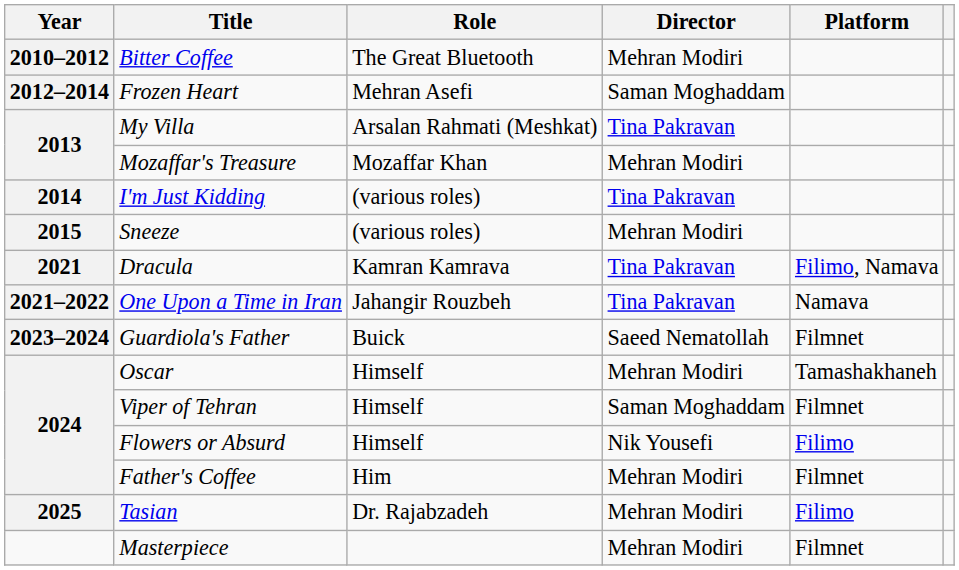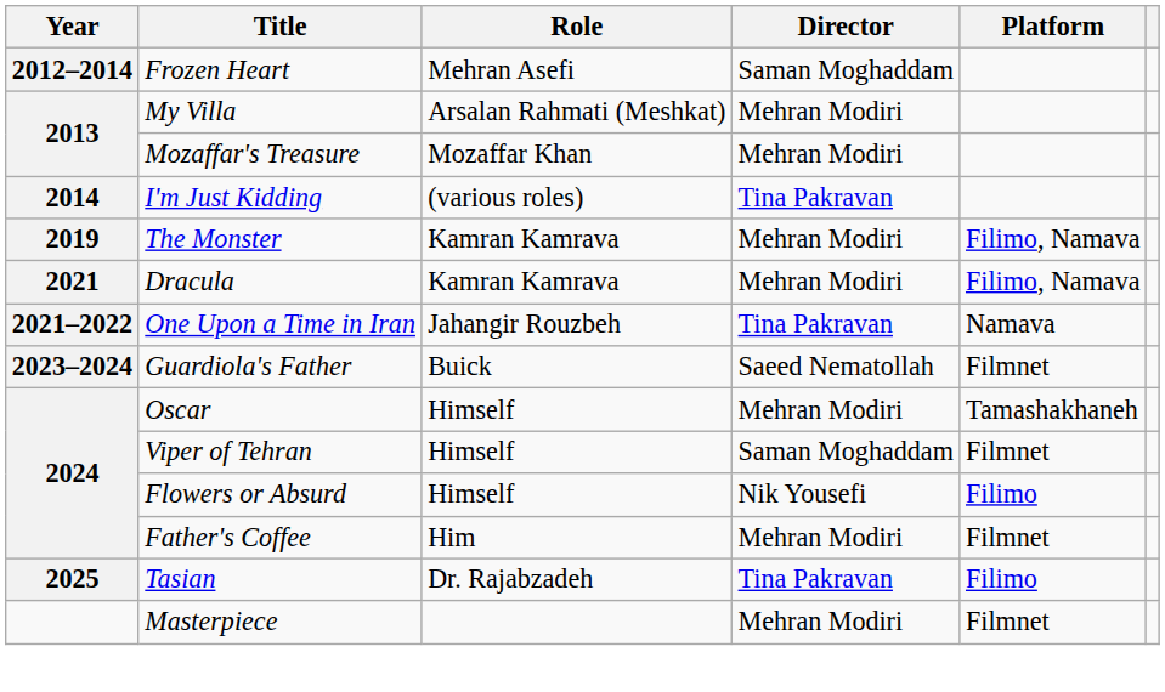- row: 2010–2012 | Bitter Coffee | The Great Bluetooth | Mehran Modiri
My Villa | Director: Tina Pakravan -> Mehran Modiri
- row: 2015 | Sneeze | (various roles) | Mehran Modiri
+ row: 2019 | The Monster | Kamran Kamrava | Mehran Modiri | Filimo, Namava
Dracula | Director: Tina Pakravan -> Mehran Modiri
Tasian | Director: Mehran Modiri -> Tina Pakravan
